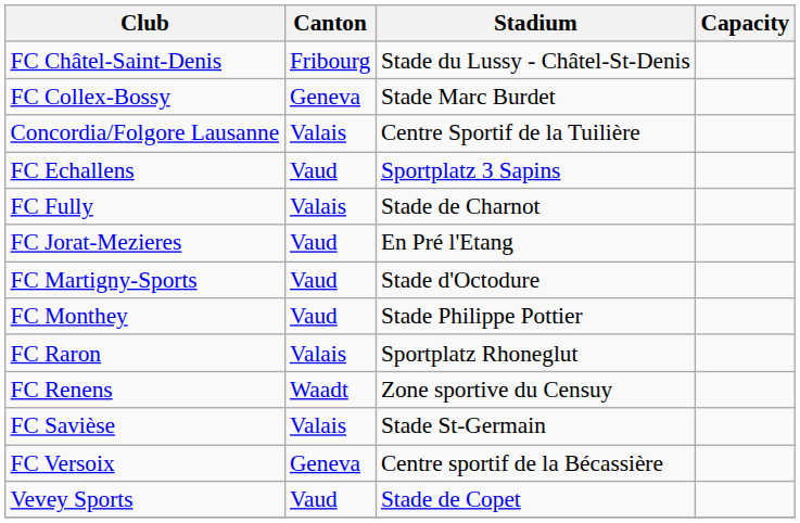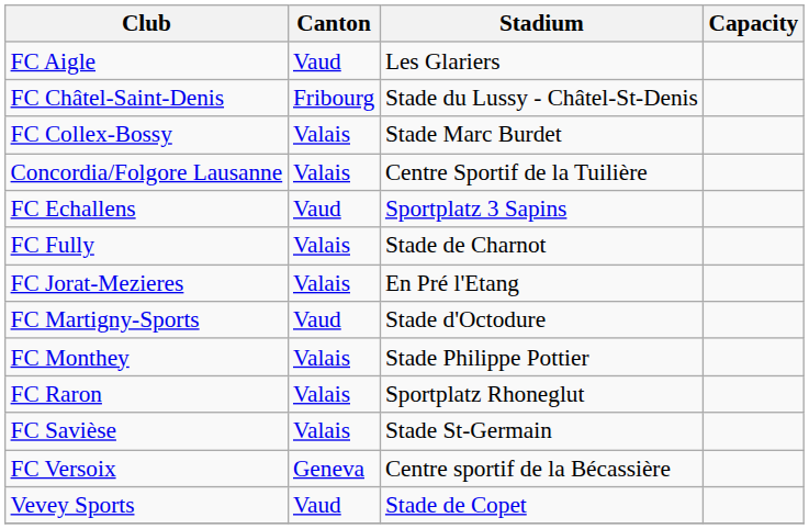+ row: FC Aigle | Vaud | Les Glariers
FC Collex-Bossy | Canton: Geneva -> Valais
FC Jorat-Mezieres | Canton: Vaud -> Valais
FC Monthey | Canton: Vaud -> Valais
- row: FC Renens | Waadt | Zone sportive du Censuy
